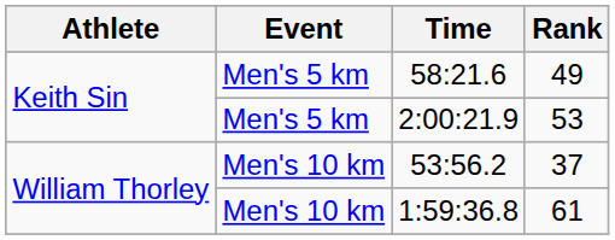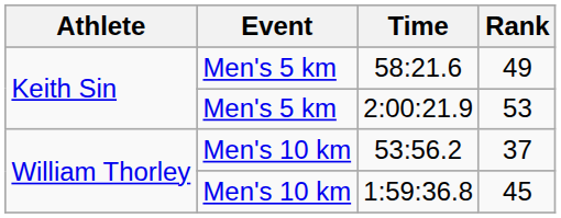1:59:36.8 | Rank: 61 -> 45
